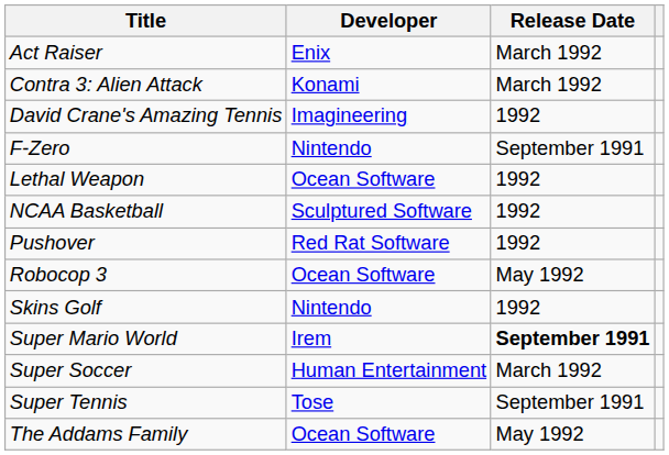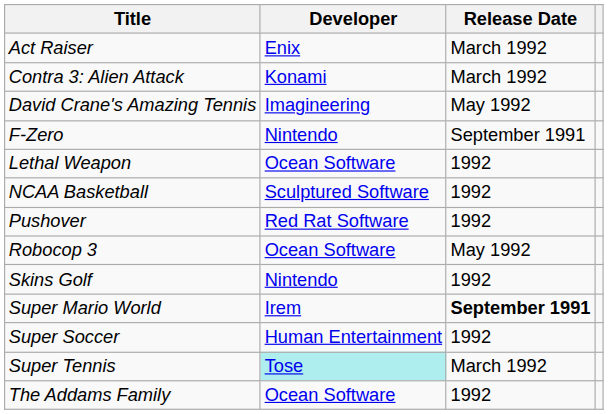David Crane's Amazing Tennis | Release Date: 1992 -> May 1992
Super Soccer | Release Date: March 1992 -> 1992
Super Tennis | Developer: no background -> paleturquoise background
Super Tennis | Release Date: September 1991 -> March 1992
The Addams Family | Release Date: May 1992 -> 1992
